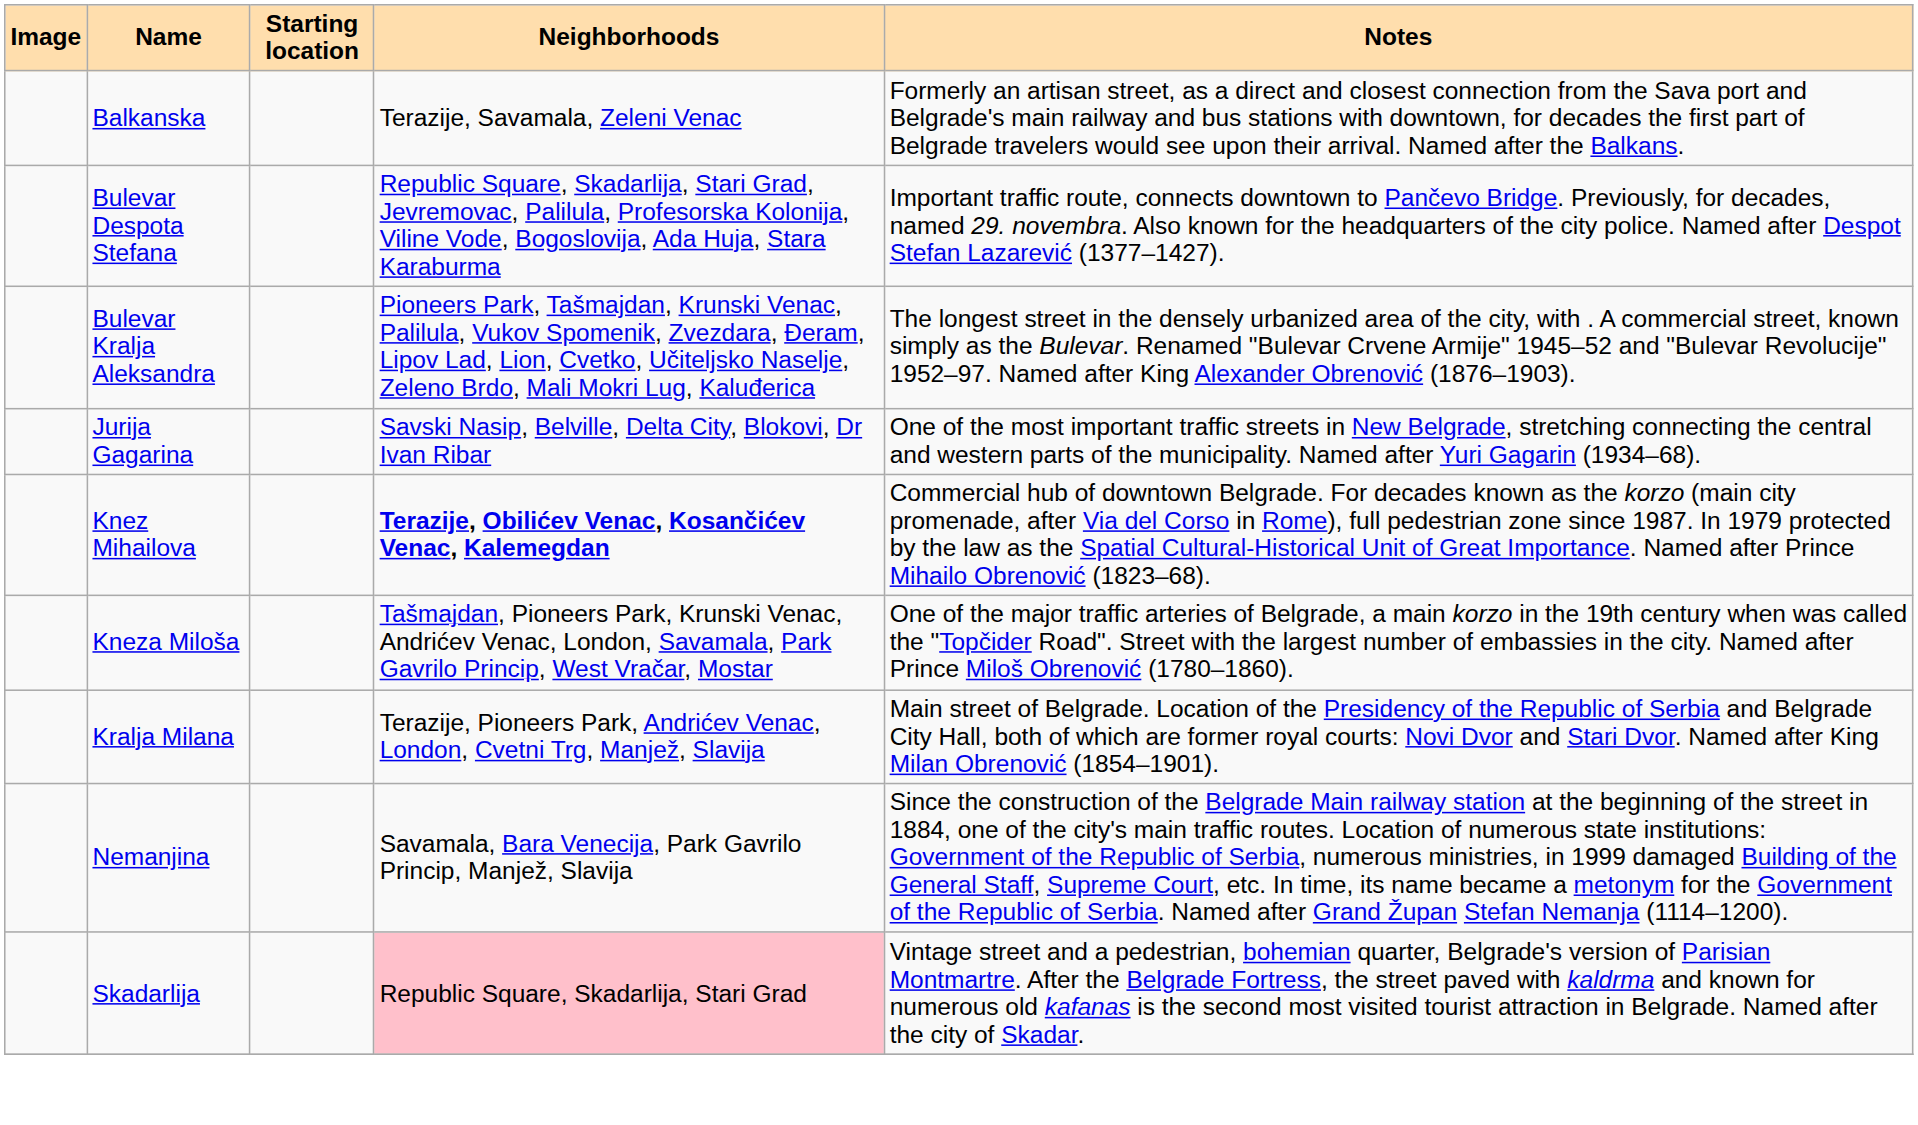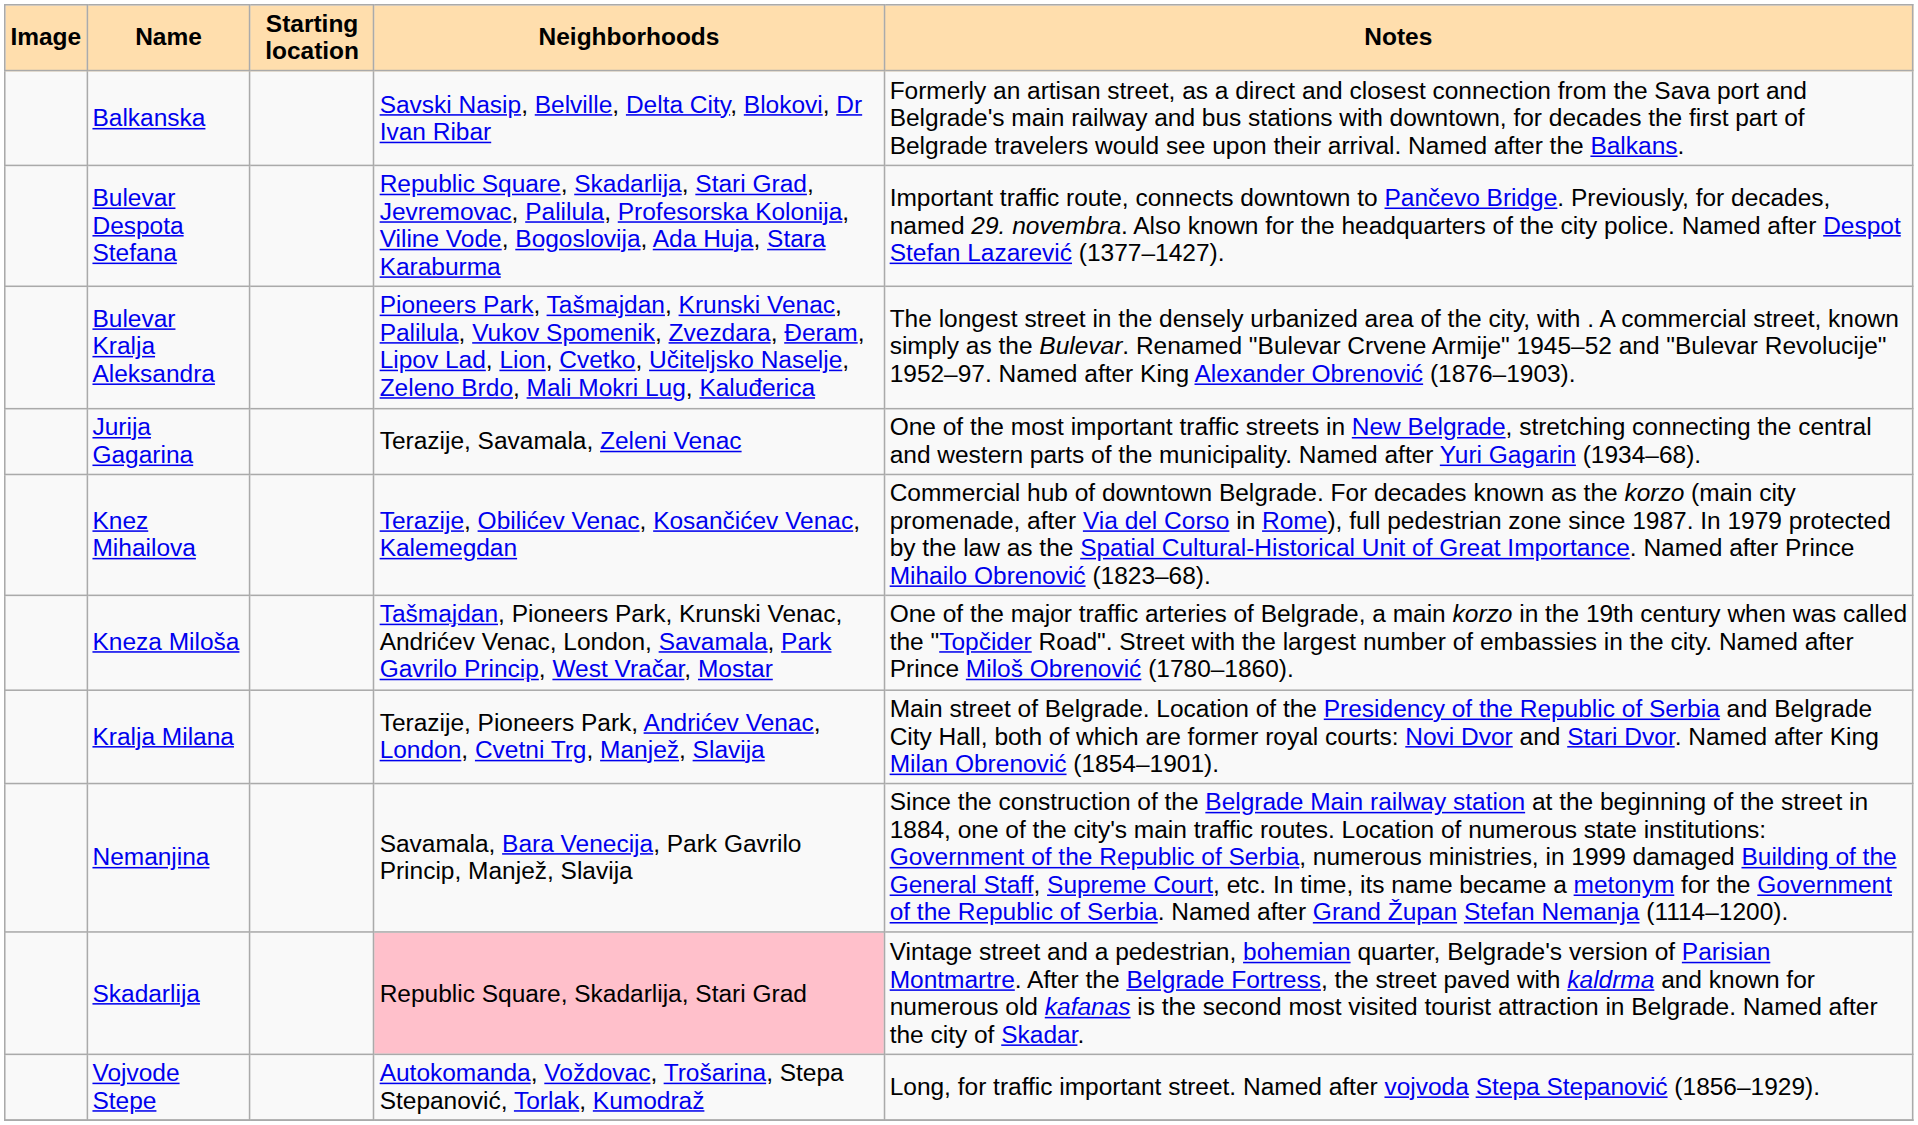Balkanska | Neighborhoods: Terazije, Savamala, Zeleni Venac -> Savski Nasip, Belville, Delta City, Blokovi, Dr Ivan Ribar
Jurija Gagarina | Neighborhoods: Savski Nasip, Belville, Delta City, Blokovi, Dr Ivan Ribar -> Terazije, Savamala, Zeleni Venac
Knez Mihailova | Neighborhoods: bold -> normal
+ row: Vojvode Stepe | Autokomanda, Voždovac, Trošarina, Stepa Stepanović, Torlak, Kumodraž | Long, for traffic important street. Named after vojvoda Stepa Stepanović (1856–1929).
